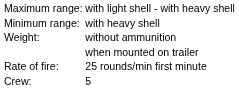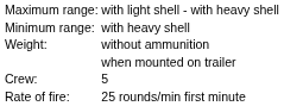rows swapped: Rate of fire: <-> Crew:
